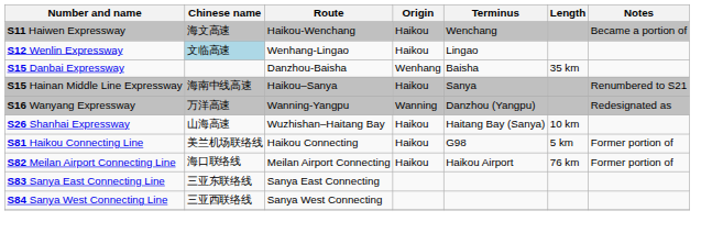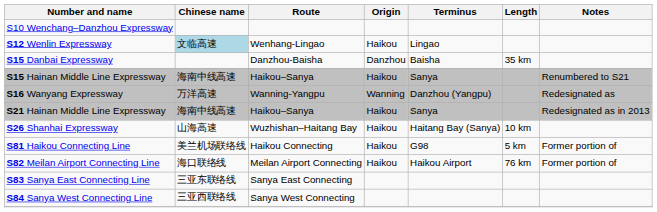+ row: S10 Wenchang–Danzhou Expressway
- row: S11 Haiwen Expressway | 海文高速 | Haikou-Wenchang | Haikou | Wenchang | Became a portion of
S15 Danbai Expressway | Origin: Wenhang -> Danzhou
+ row: S21 Hainan Middle Line Expressway | 海南中线高速 | Haikou–Sanya | Haikou | Sanya | Redesignated as in 2013
